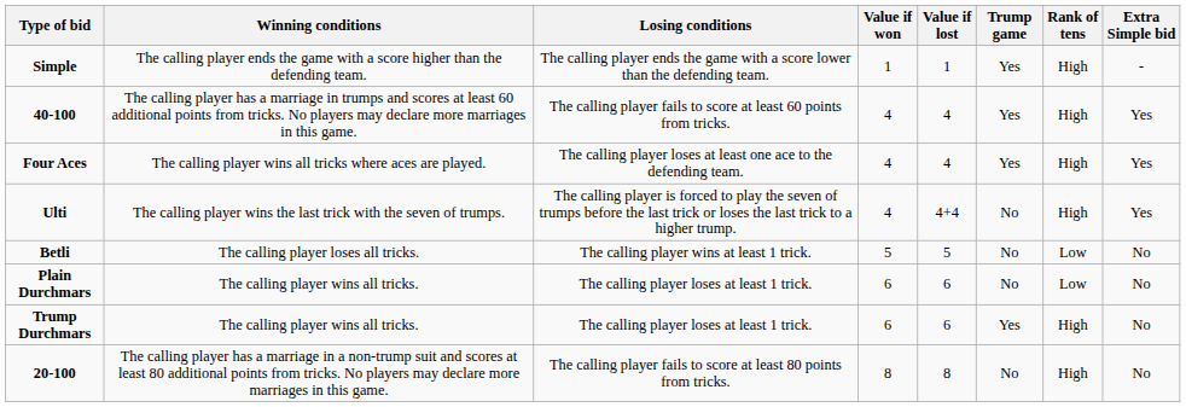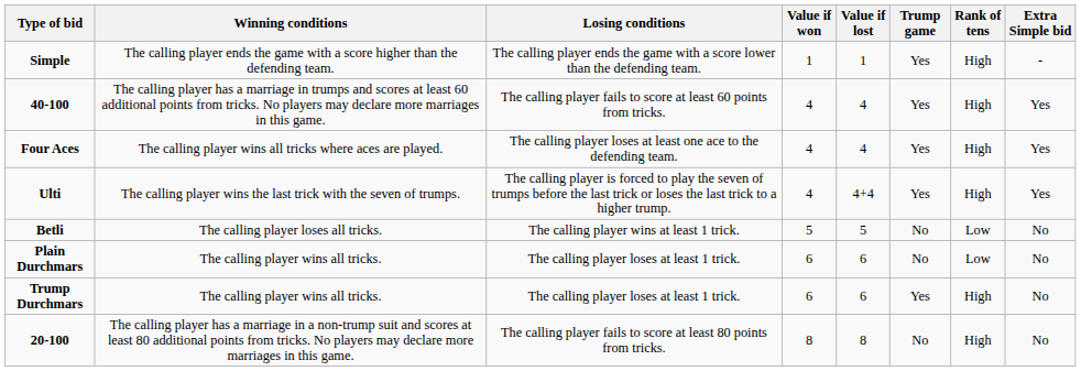Ulti | Trump game: No -> Yes
